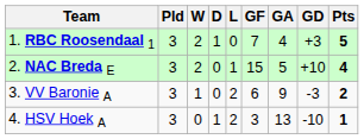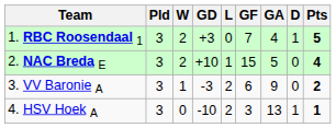columns swapped: D <-> GD
